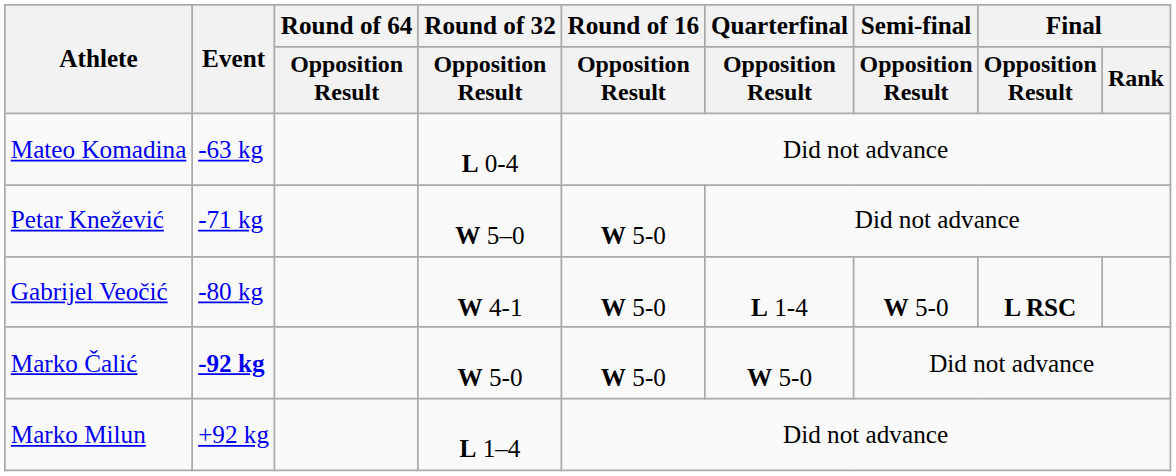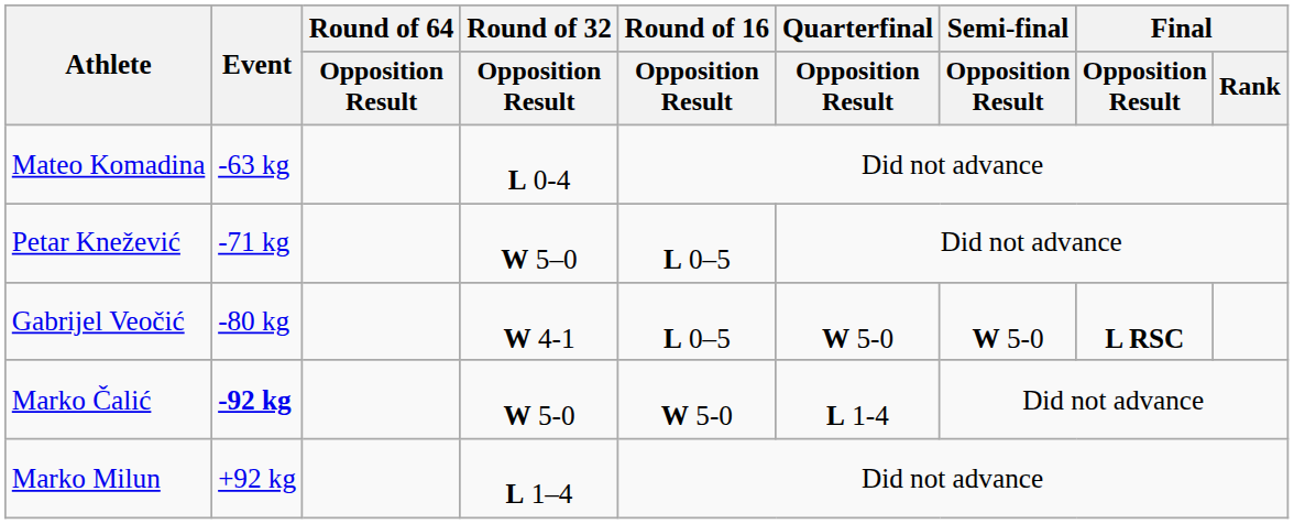Petar Knežević | Round of 16 / Opposition Result: W 5-0 -> L 0–5
Gabrijel Veočić | Round of 16 / Opposition Result: W 5-0 -> L 0–5
Gabrijel Veočić | Quarterfinal / Opposition Result: L 1-4 -> W 5-0
Marko Čalić | Quarterfinal / Opposition Result: W 5-0 -> L 1-4
